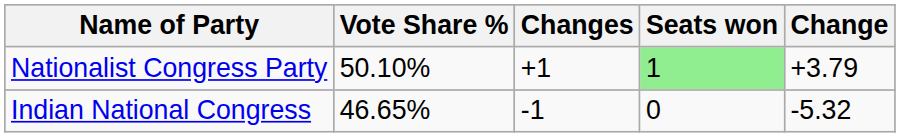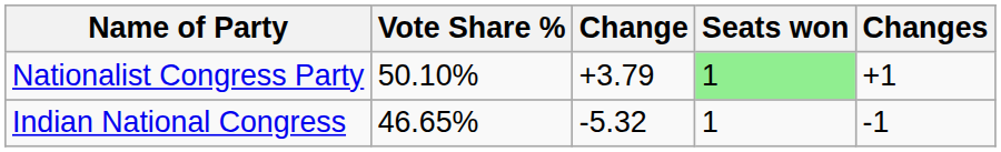columns swapped: Change <-> Changes
Indian National Congress | Seats won: 0 -> 1
